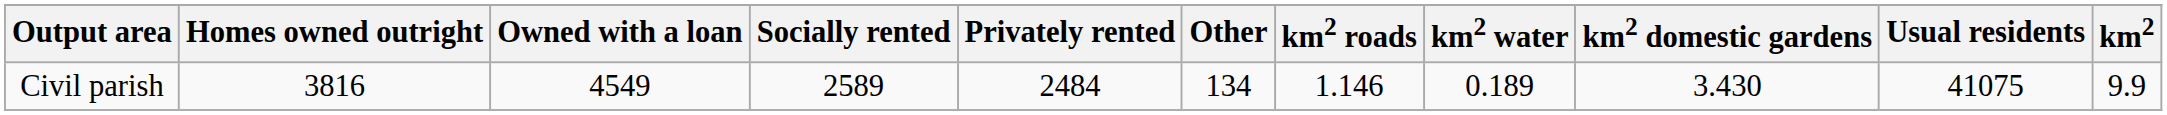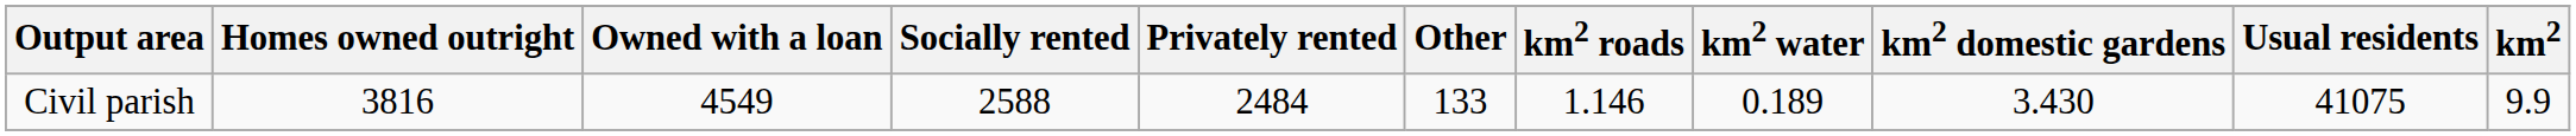Civil parish | Socially rented: 2589 -> 2588
Civil parish | Other: 134 -> 133
